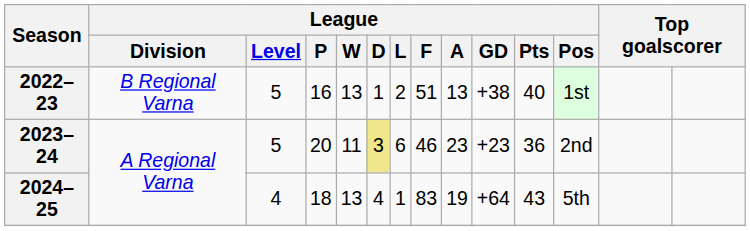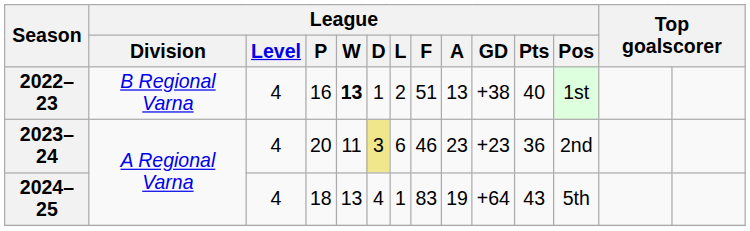2022–23 | League / Level: 5 -> 4
2022–23 | League / W: normal -> bold
2023–24 | League / Level: 5 -> 4
